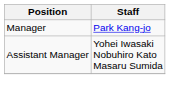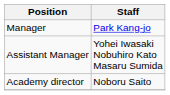+ row: Academy director | Noboru Saito
